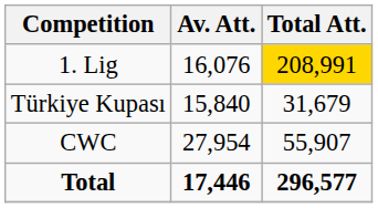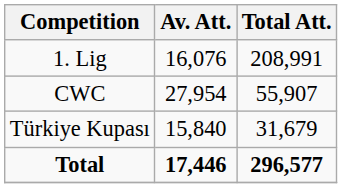1. Lig | Total Att.: gold background -> no background
rows swapped: Türkiye Kupası <-> CWC
